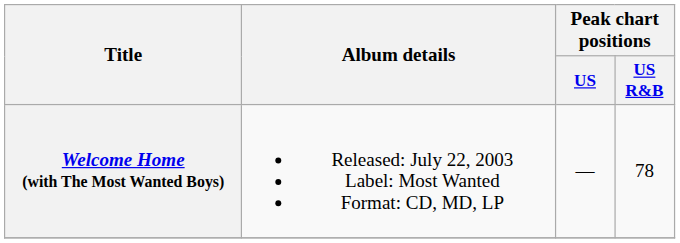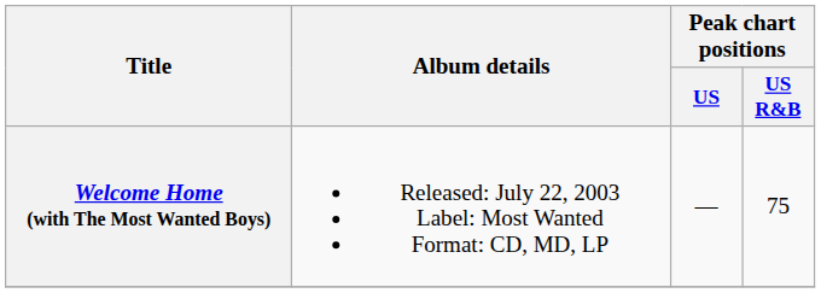Welcome Home (with The Most Wanted Boys) | Peak chart positions / US R&B: 78 -> 75
